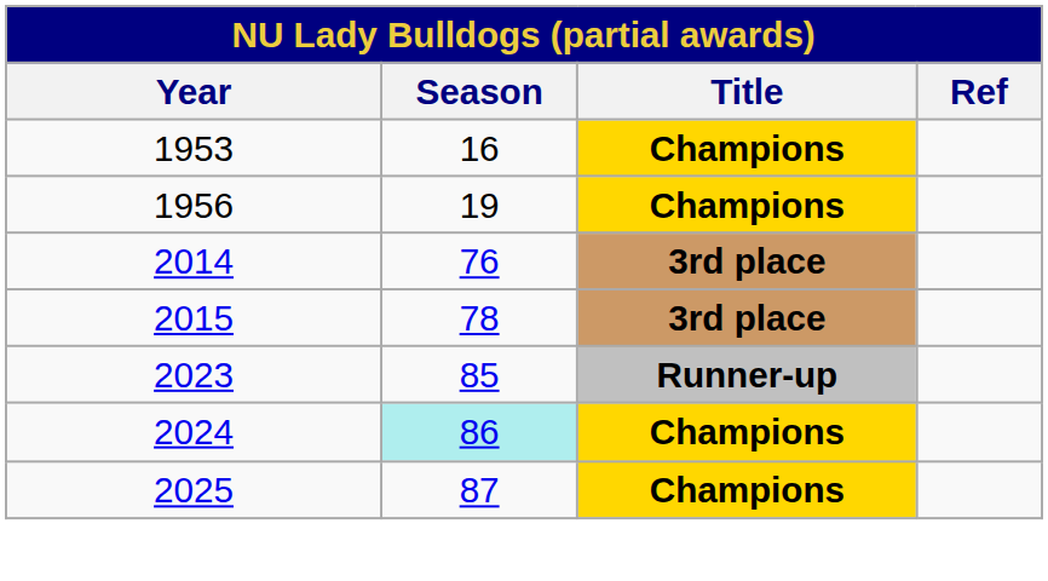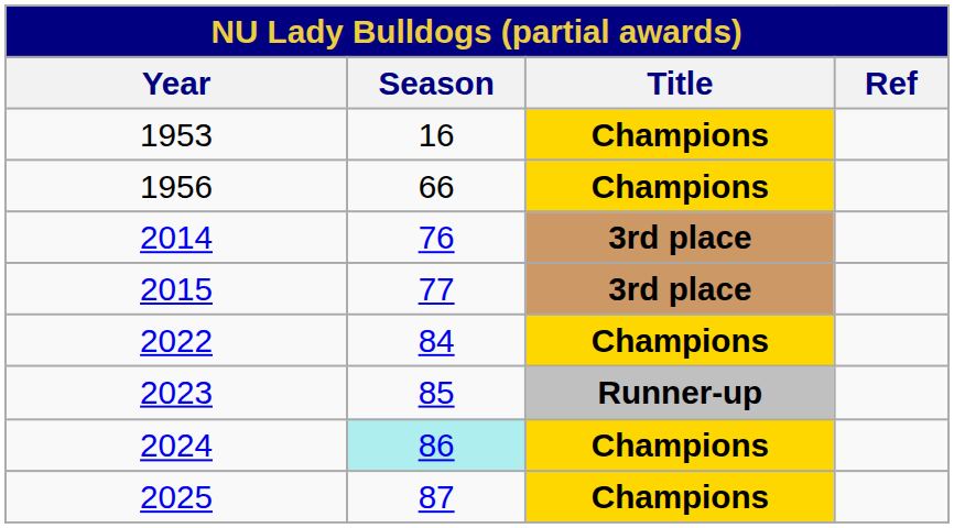1956 | Season: 19 -> 66
2015 | Season: 78 -> 77
+ row: 2022 | 84 | Champions
